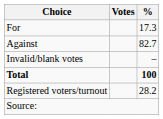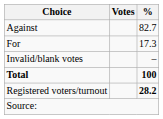rows swapped: For <-> Against
Registered voters/turnout | %: normal -> bold
